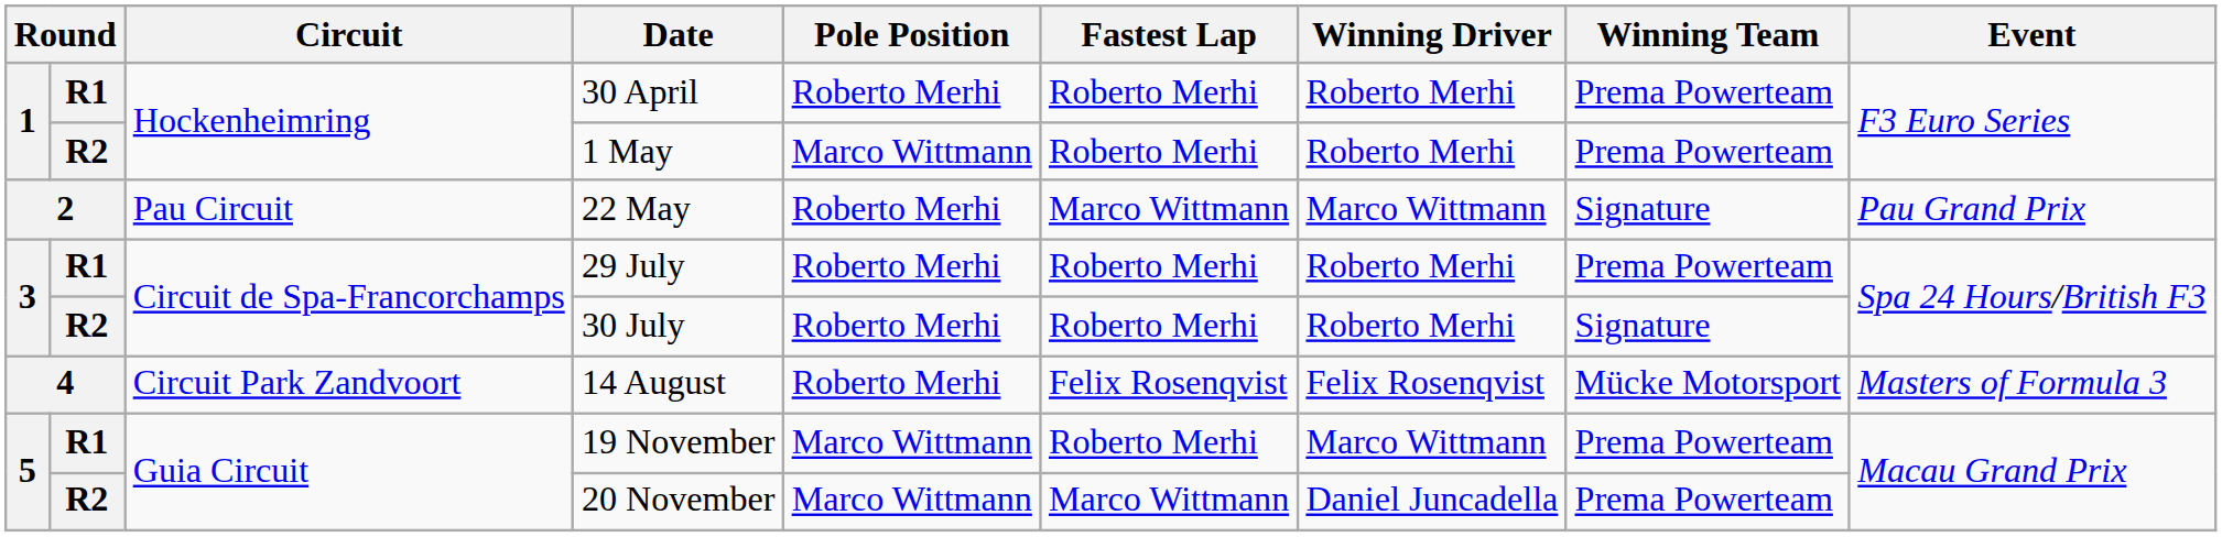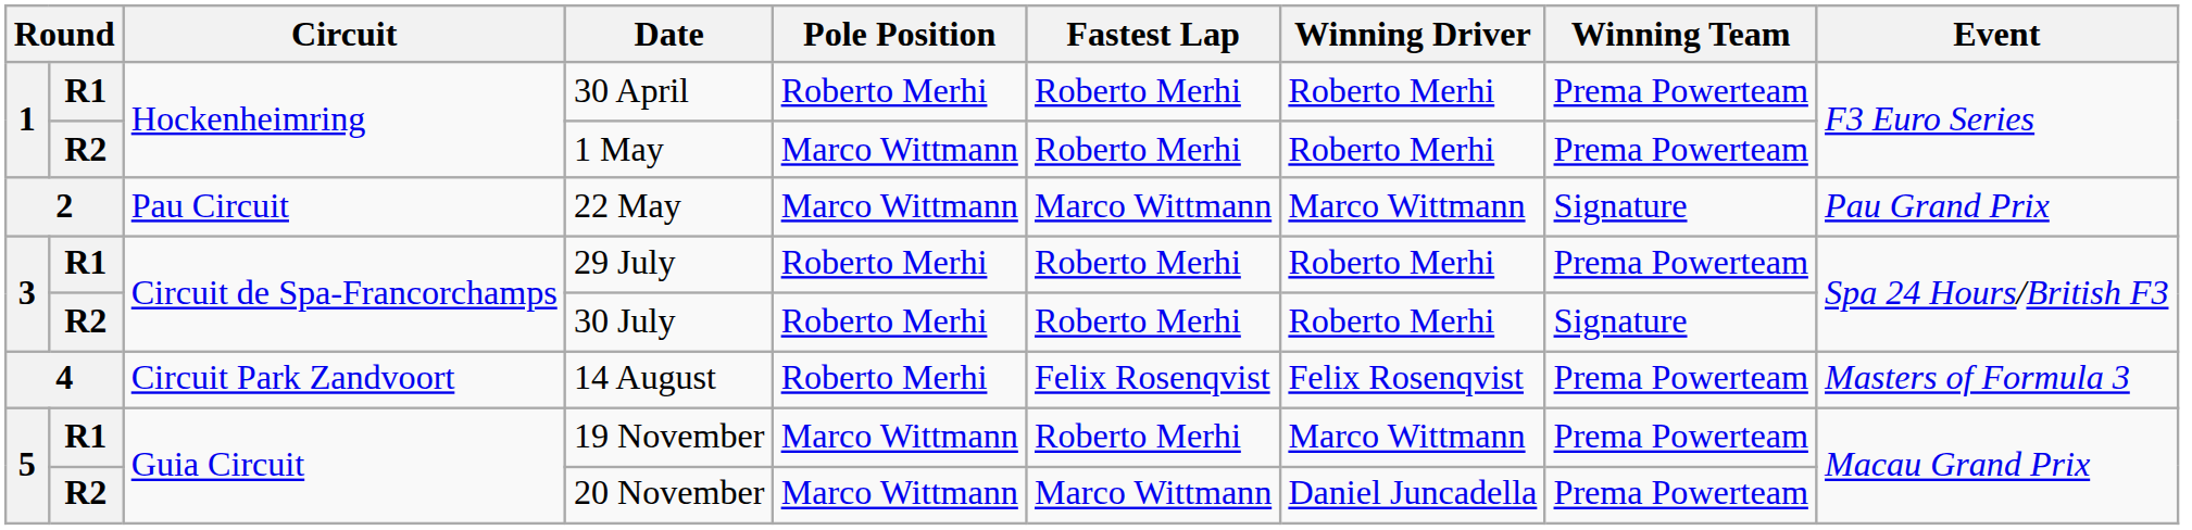22 May | Pole Position: Roberto Merhi -> Marco Wittmann
14 August | Winning Team: Mücke Motorsport -> Prema Powerteam
